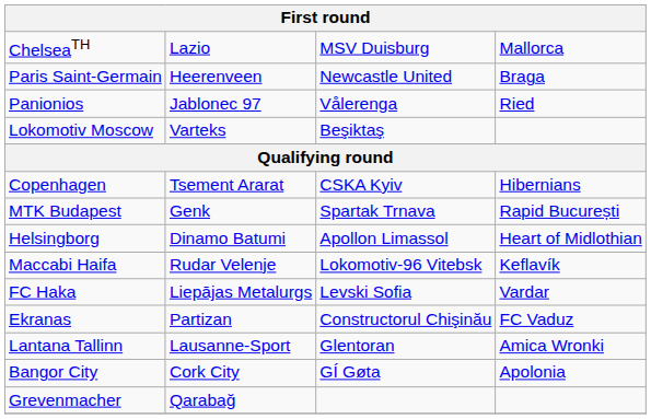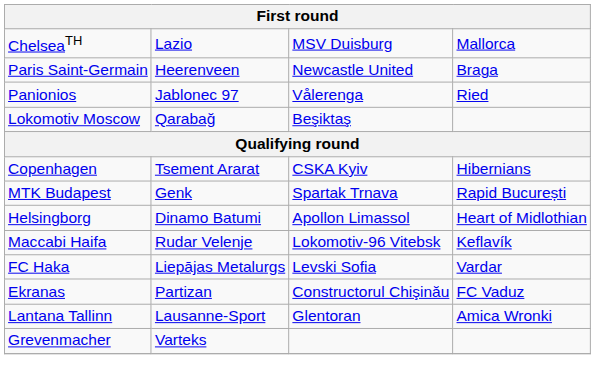Lokomotiv Moscow | column 2: Varteks -> Qarabağ
- row: Bangor City | Cork City | GÍ Gøta | Apolonia
Grevenmacher | column 2: Qarabağ -> Varteks
